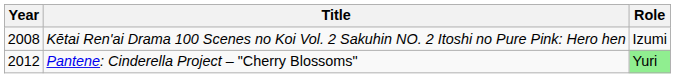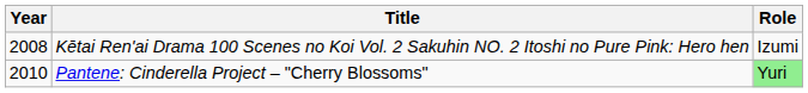Pantene: Cinderella Project – "Cherry Blossoms" | Year: 2012 -> 2010
